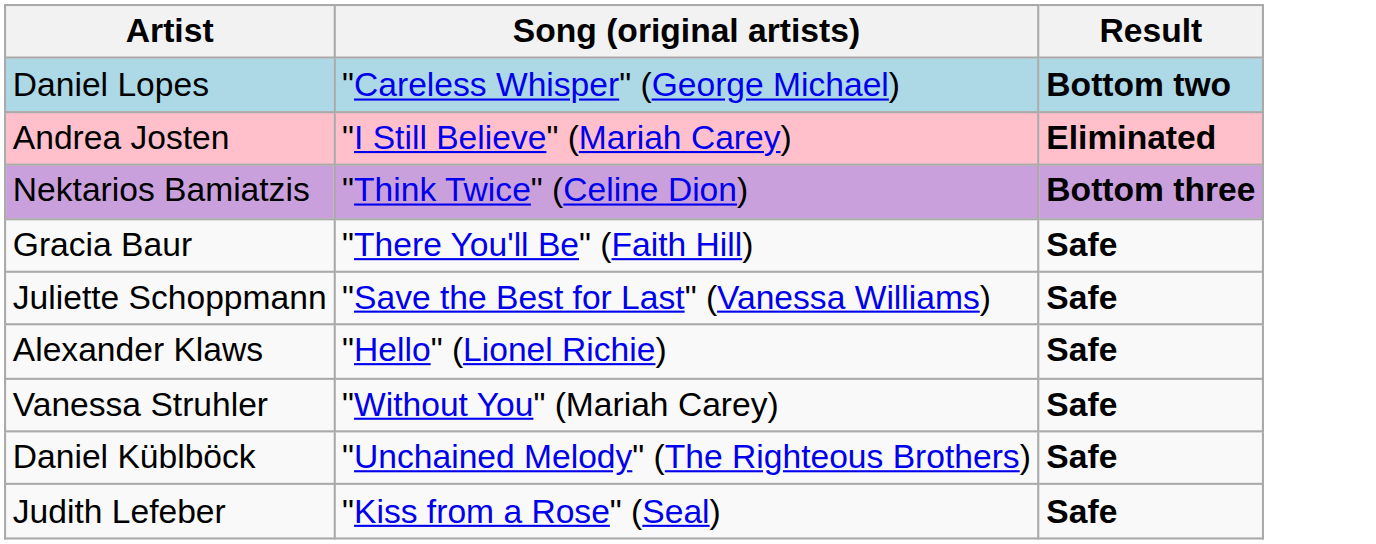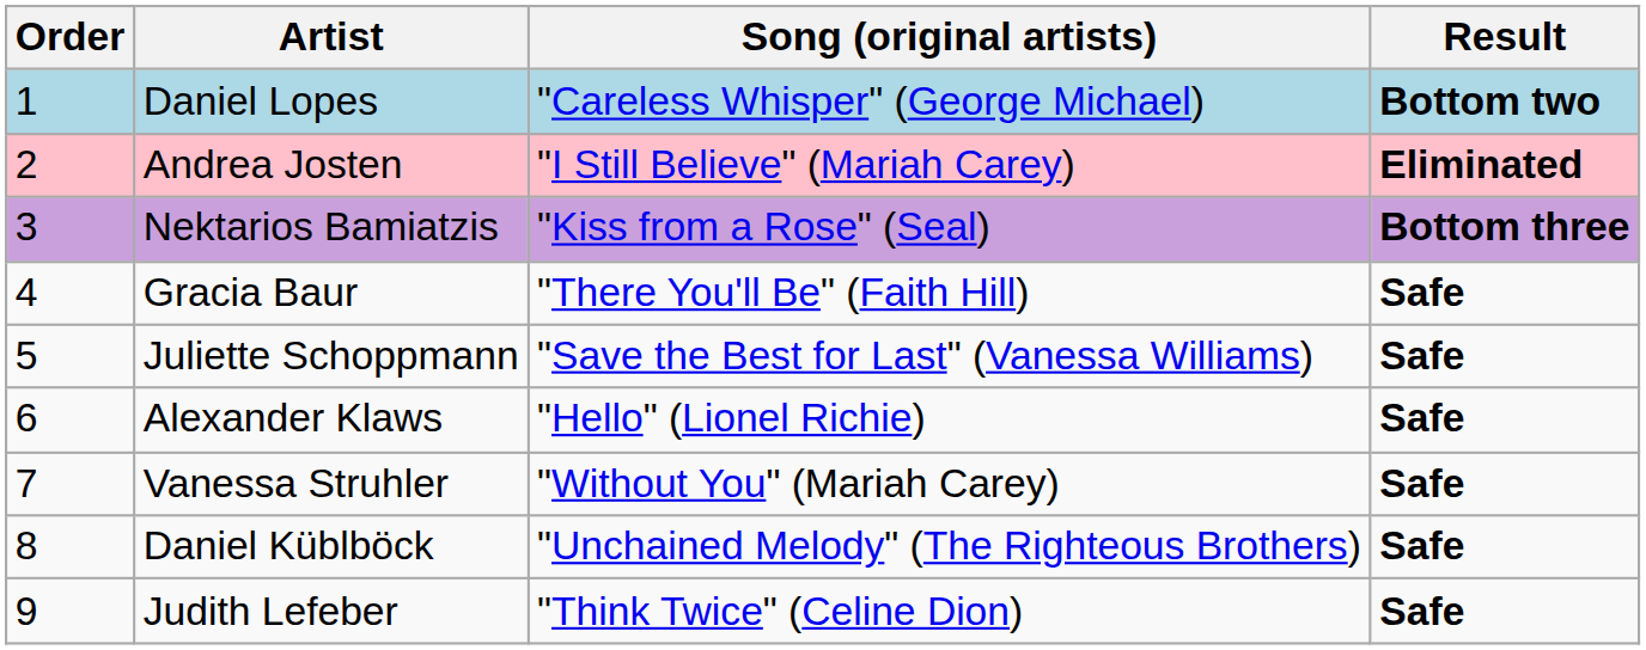+ column: Order | 1 | 2 | 3 | 4 | 5 | 6 | 7 | 8 | 9
Nektarios Bamiatzis | Song (original artists): "Think Twice" (Celine Dion) -> "Kiss from a Rose" (Seal)
Judith Lefeber | Song (original artists): "Kiss from a Rose" (Seal) -> "Think Twice" (Celine Dion)
